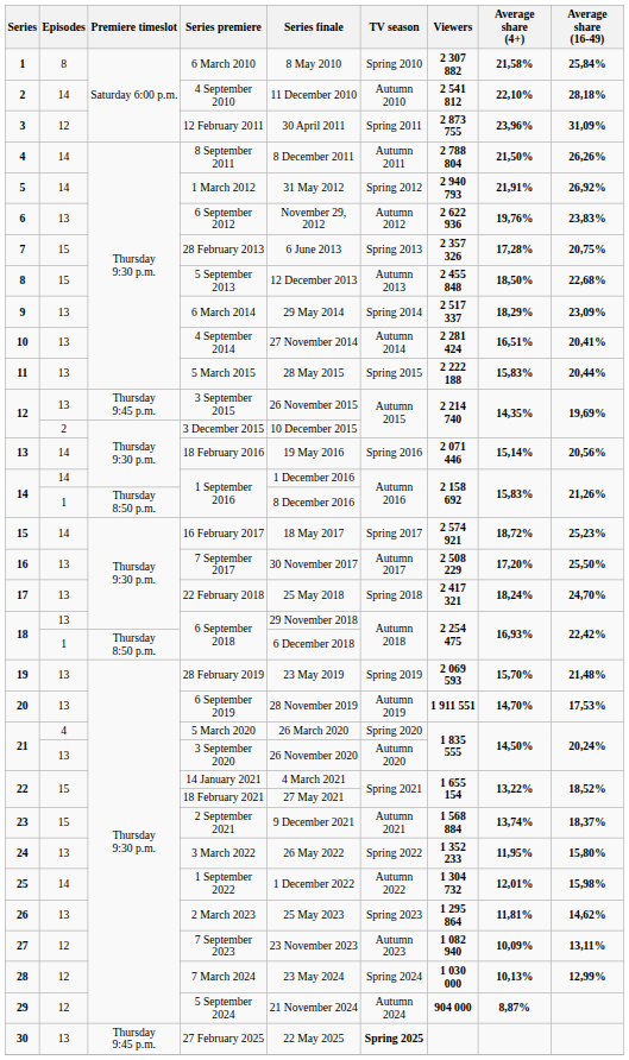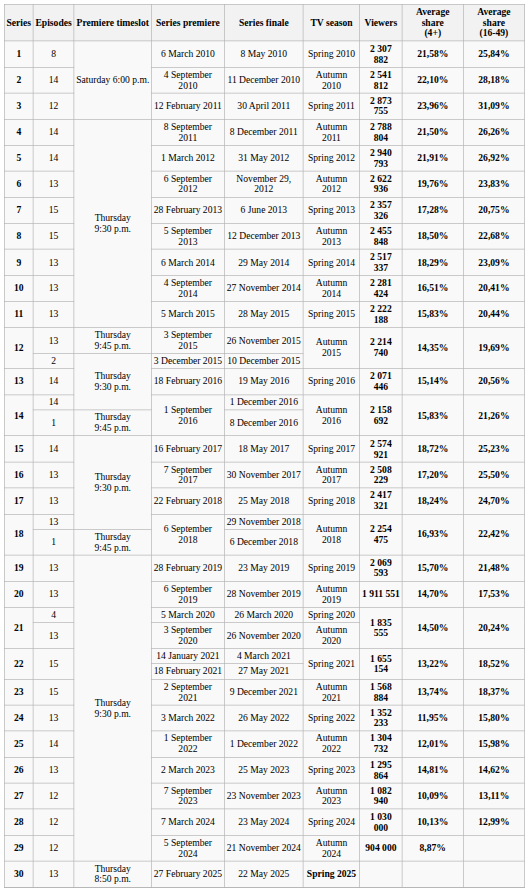1 / 1 September 2016 | Premiere timeslot: Thursday 8:50 p.m. -> Thursday 9:45 p.m.
1 / 6 September 2018 | Premiere timeslot: Thursday 8:50 p.m. -> Thursday 9:45 p.m.
2 March 2023 | Average share (4+): 11,81% -> 14,81%
27 February 2025 | Premiere timeslot: Thursday 9:45 p.m. -> Thursday 8:50 p.m.
